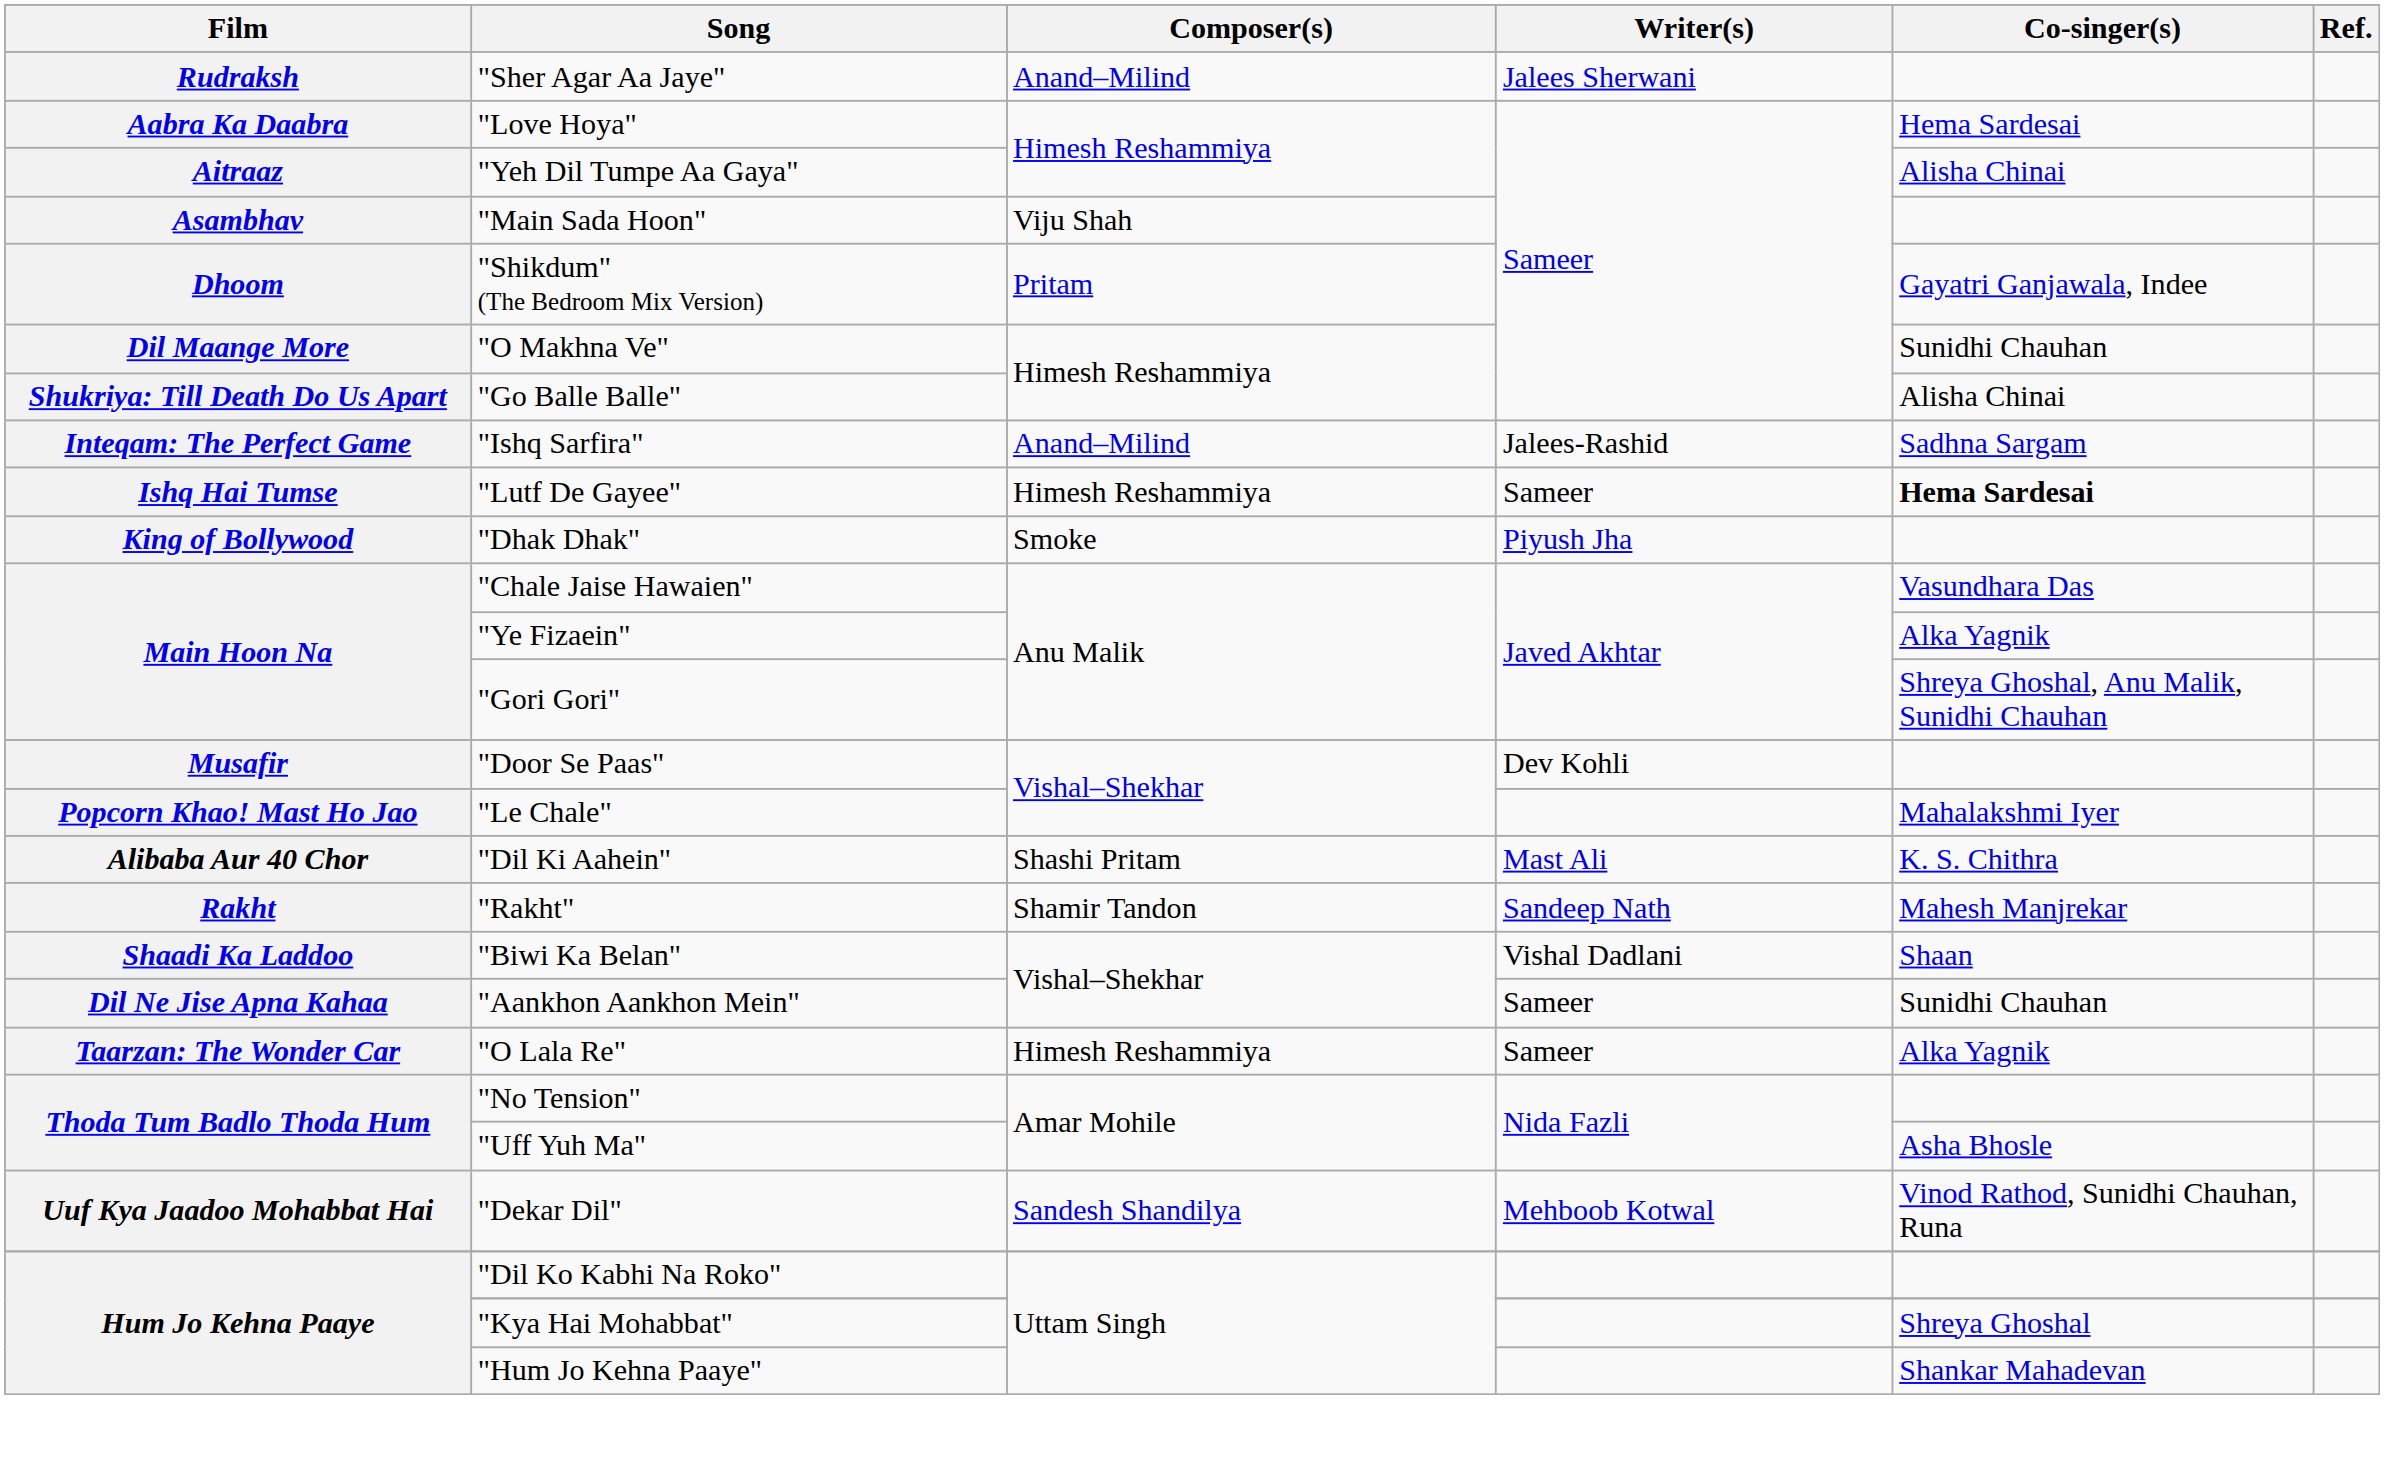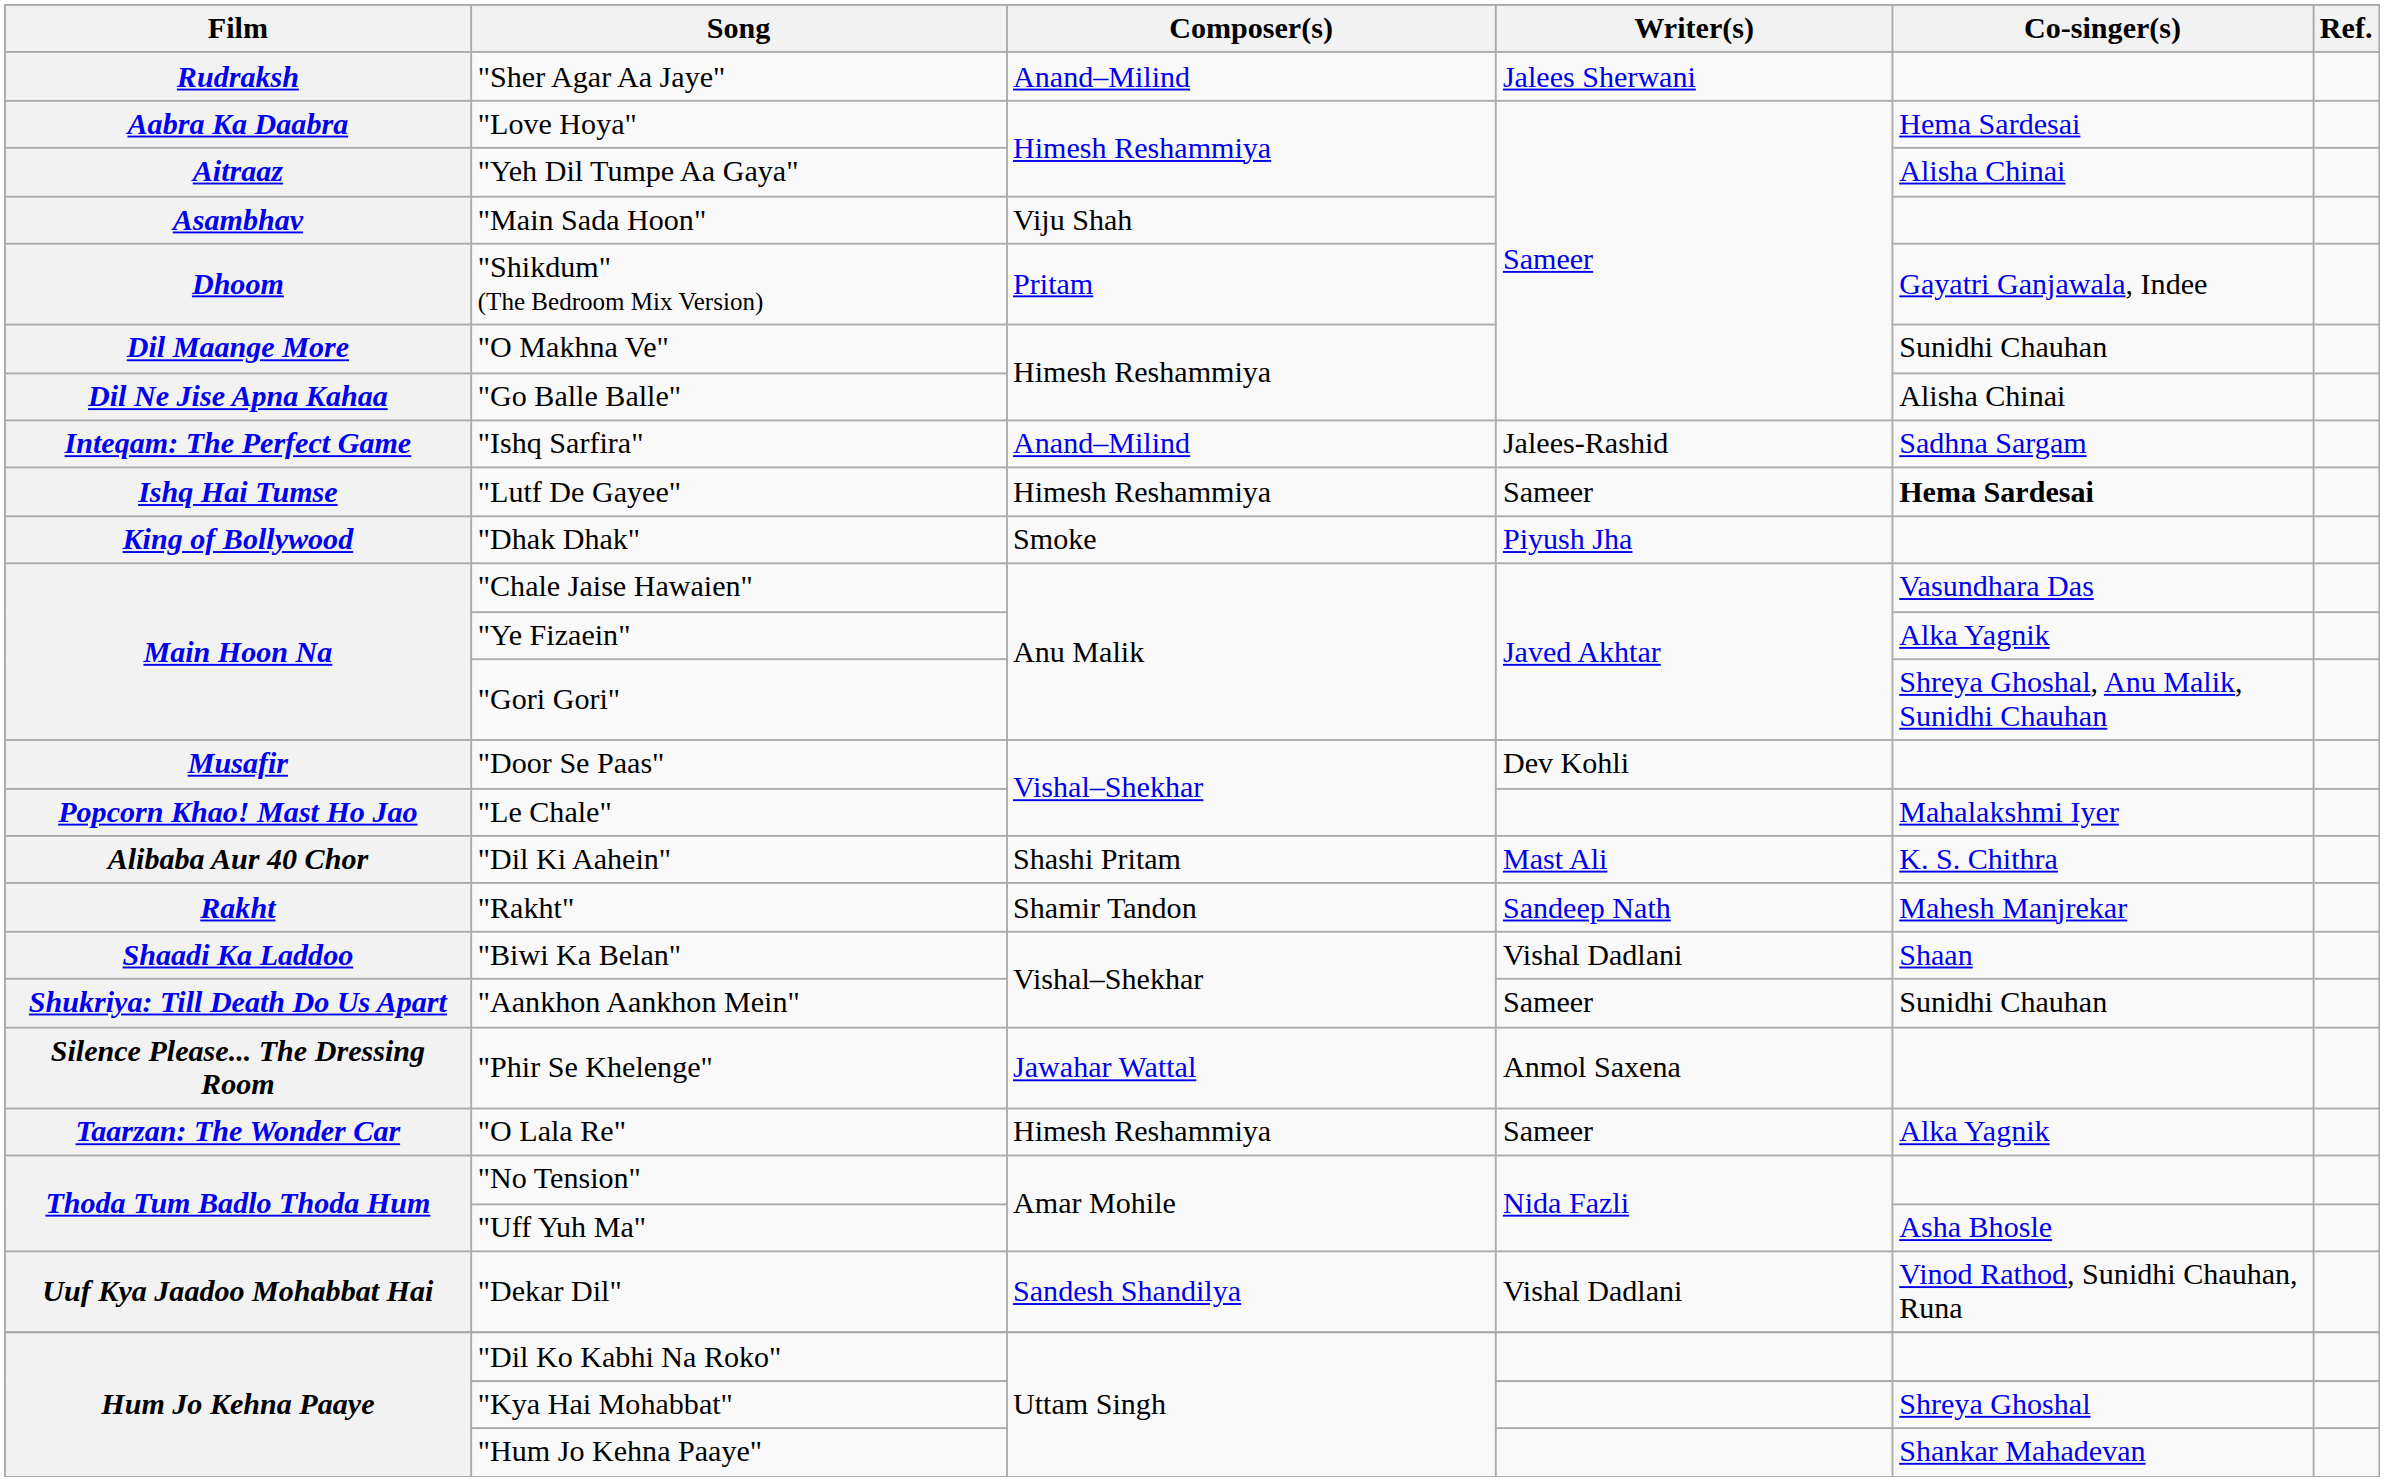"Go Balle Balle" | Film: Shukriya: Till Death Do Us Apart -> Dil Ne Jise Apna Kahaa
"Aankhon Aankhon Mein" | Film: Dil Ne Jise Apna Kahaa -> Shukriya: Till Death Do Us Apart
+ row: Silence Please... The Dressing Room | "Phir Se Khelenge" | Jawahar Wattal | Anmol Saxena
"Dekar Dil" | Writer(s): Mehboob Kotwal -> Vishal Dadlani
